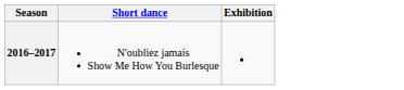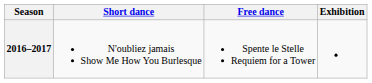+ column: Free dance | Spente le Stelle Requiem for a Tower
